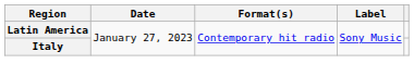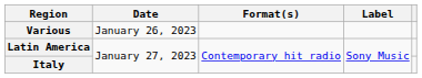+ row: Various | January 26, 2023
